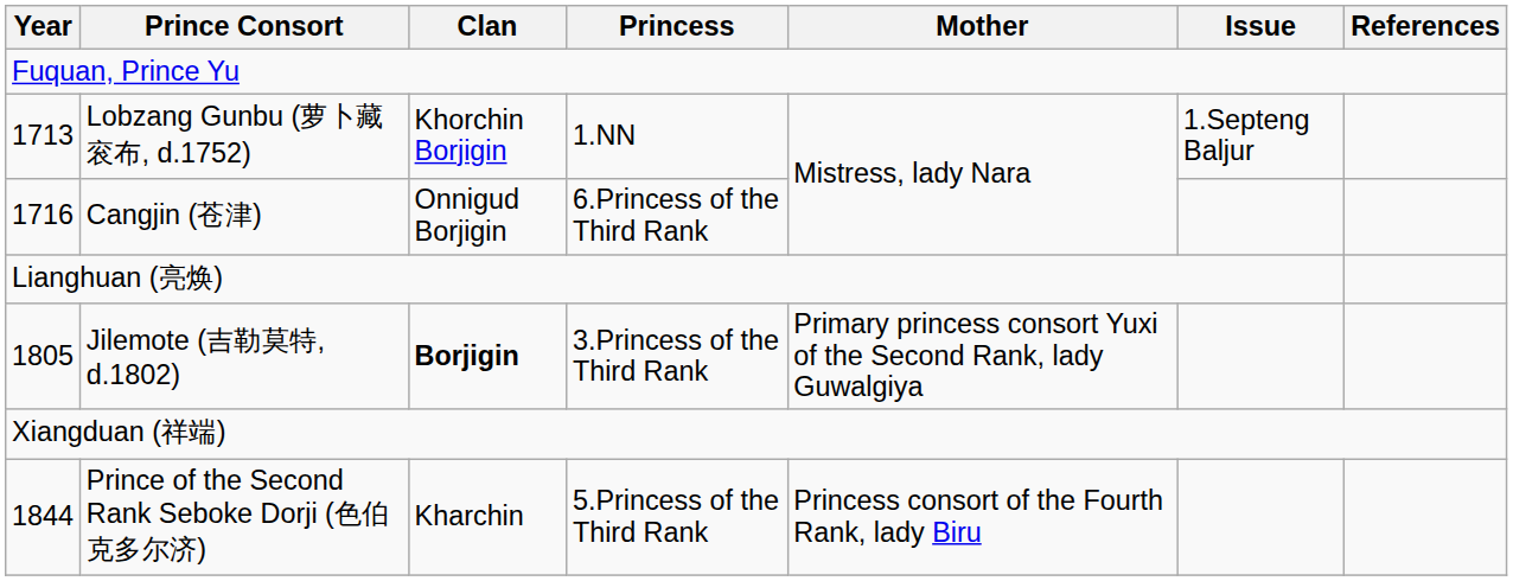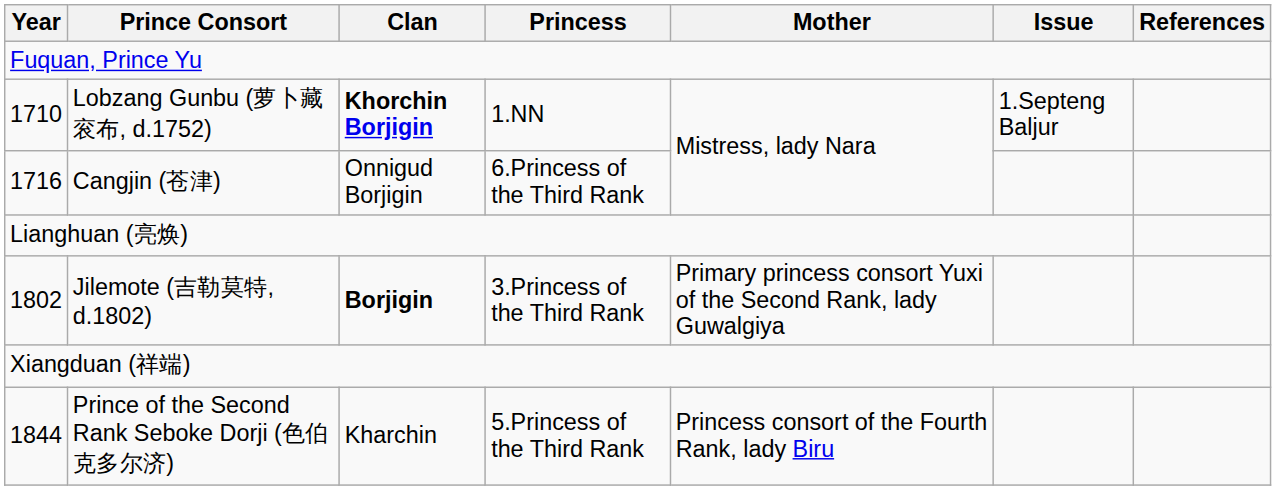Lobzang Gunbu (萝卜藏衮布, d.1752) | Year: 1713 -> 1710
Lobzang Gunbu (萝卜藏衮布, d.1752) | Clan: normal -> bold
Jilemote (吉勒莫特, d.1802) | Year: 1805 -> 1802
